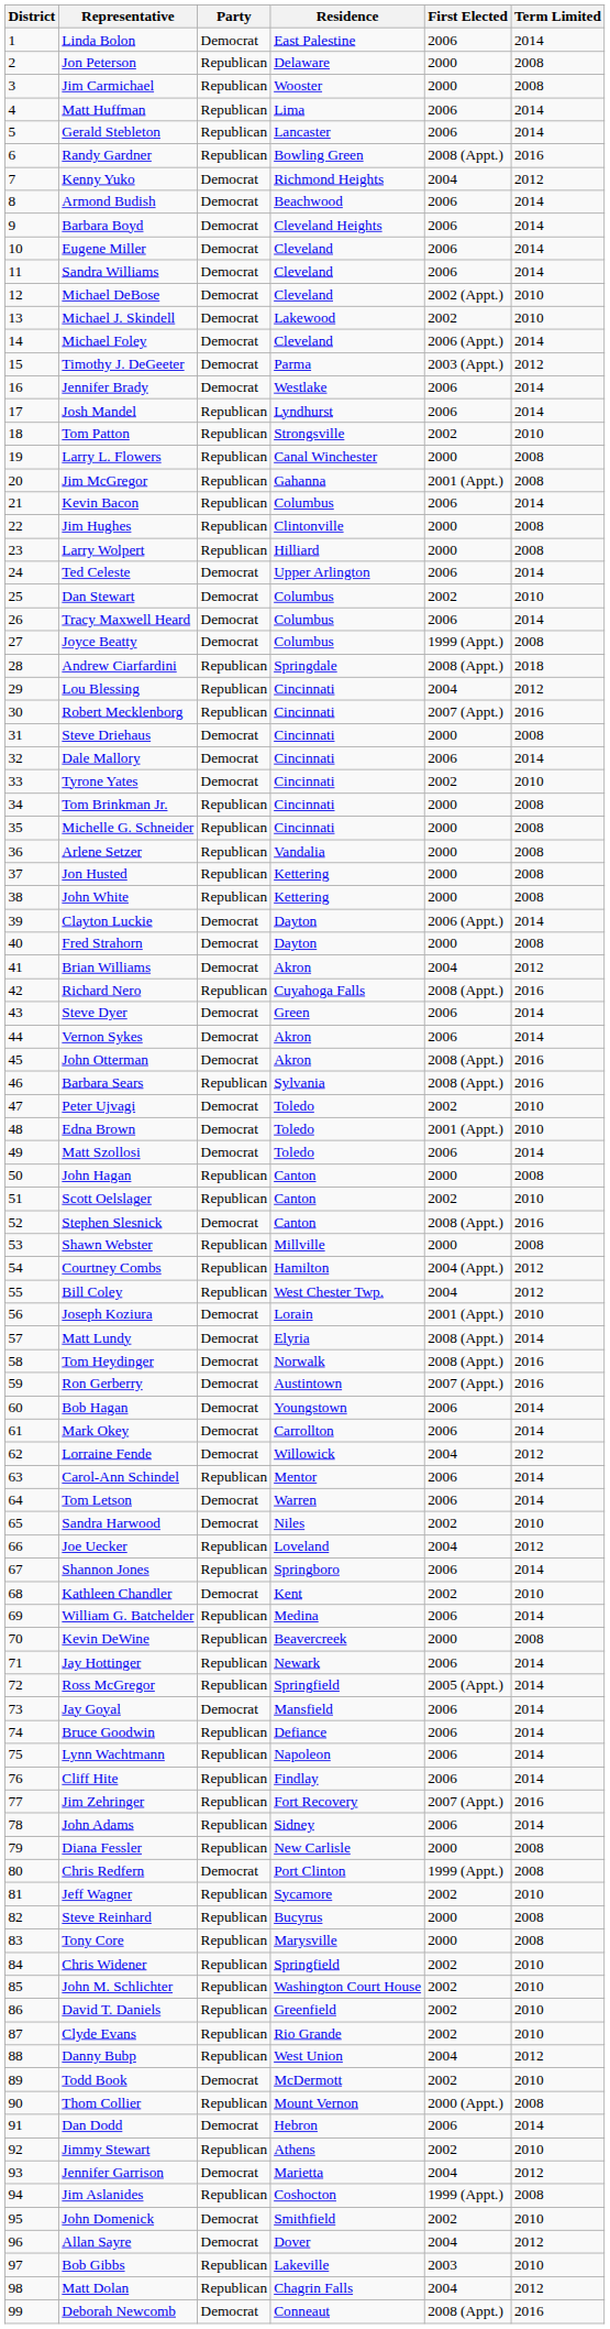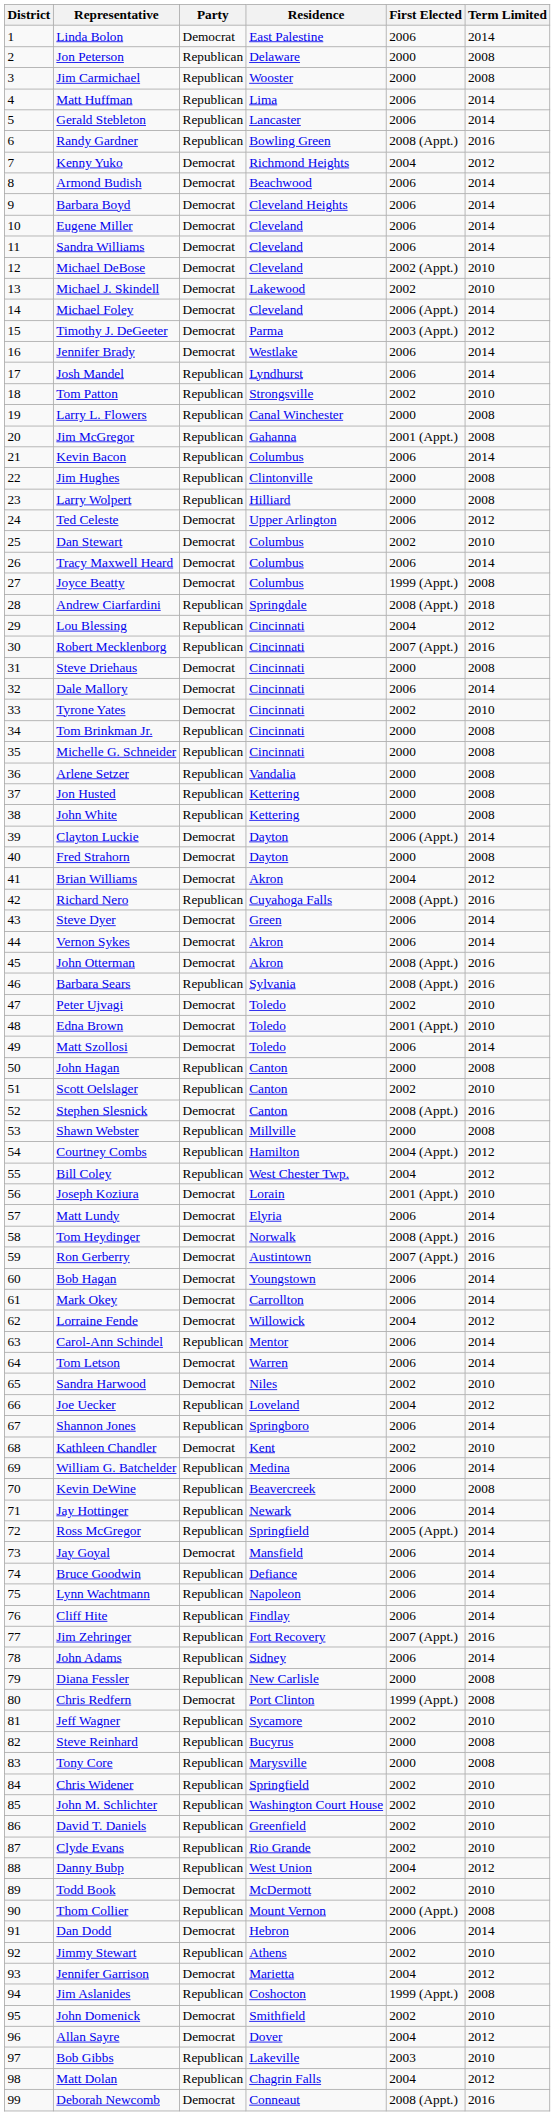Ted Celeste | Term Limited: 2014 -> 2012
Matt Lundy | First Elected: 2008 (Appt.) -> 2006
